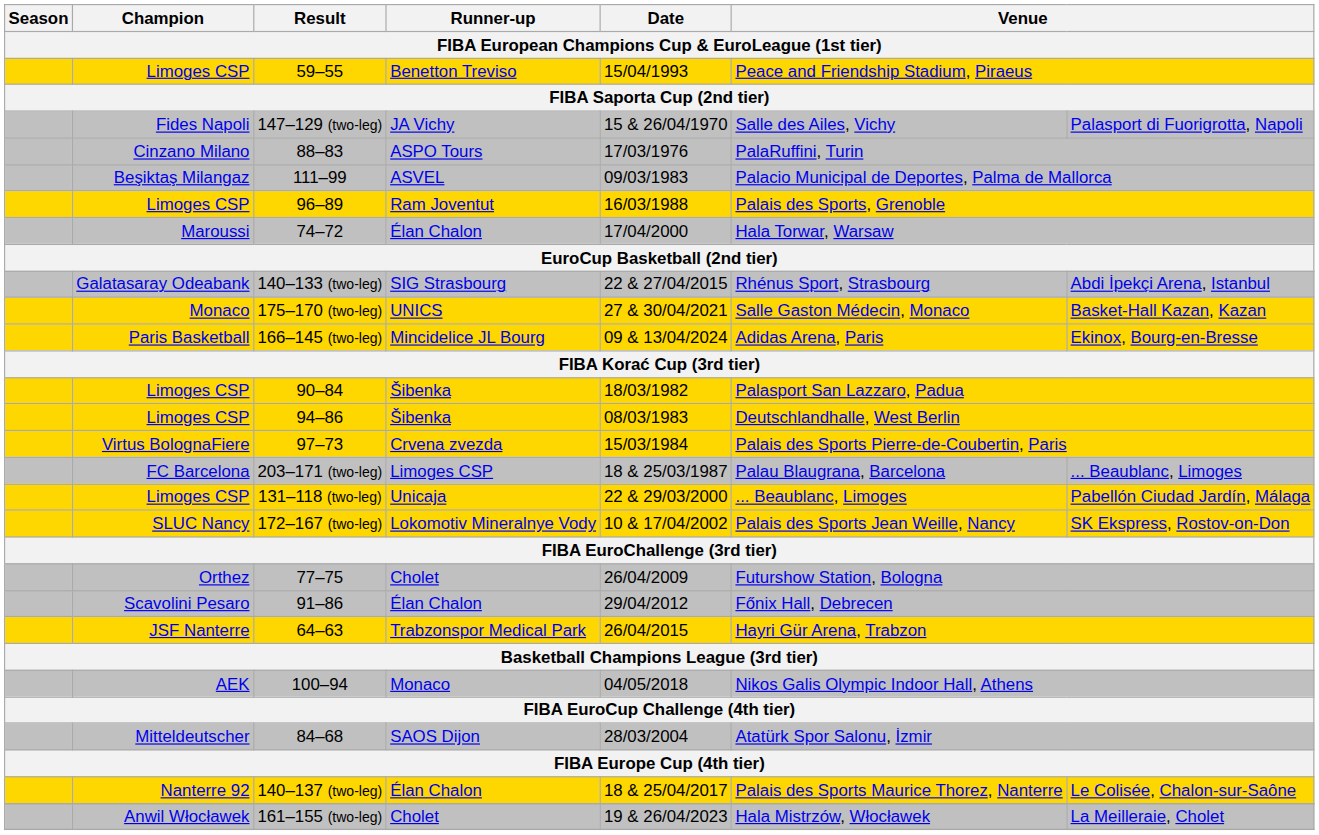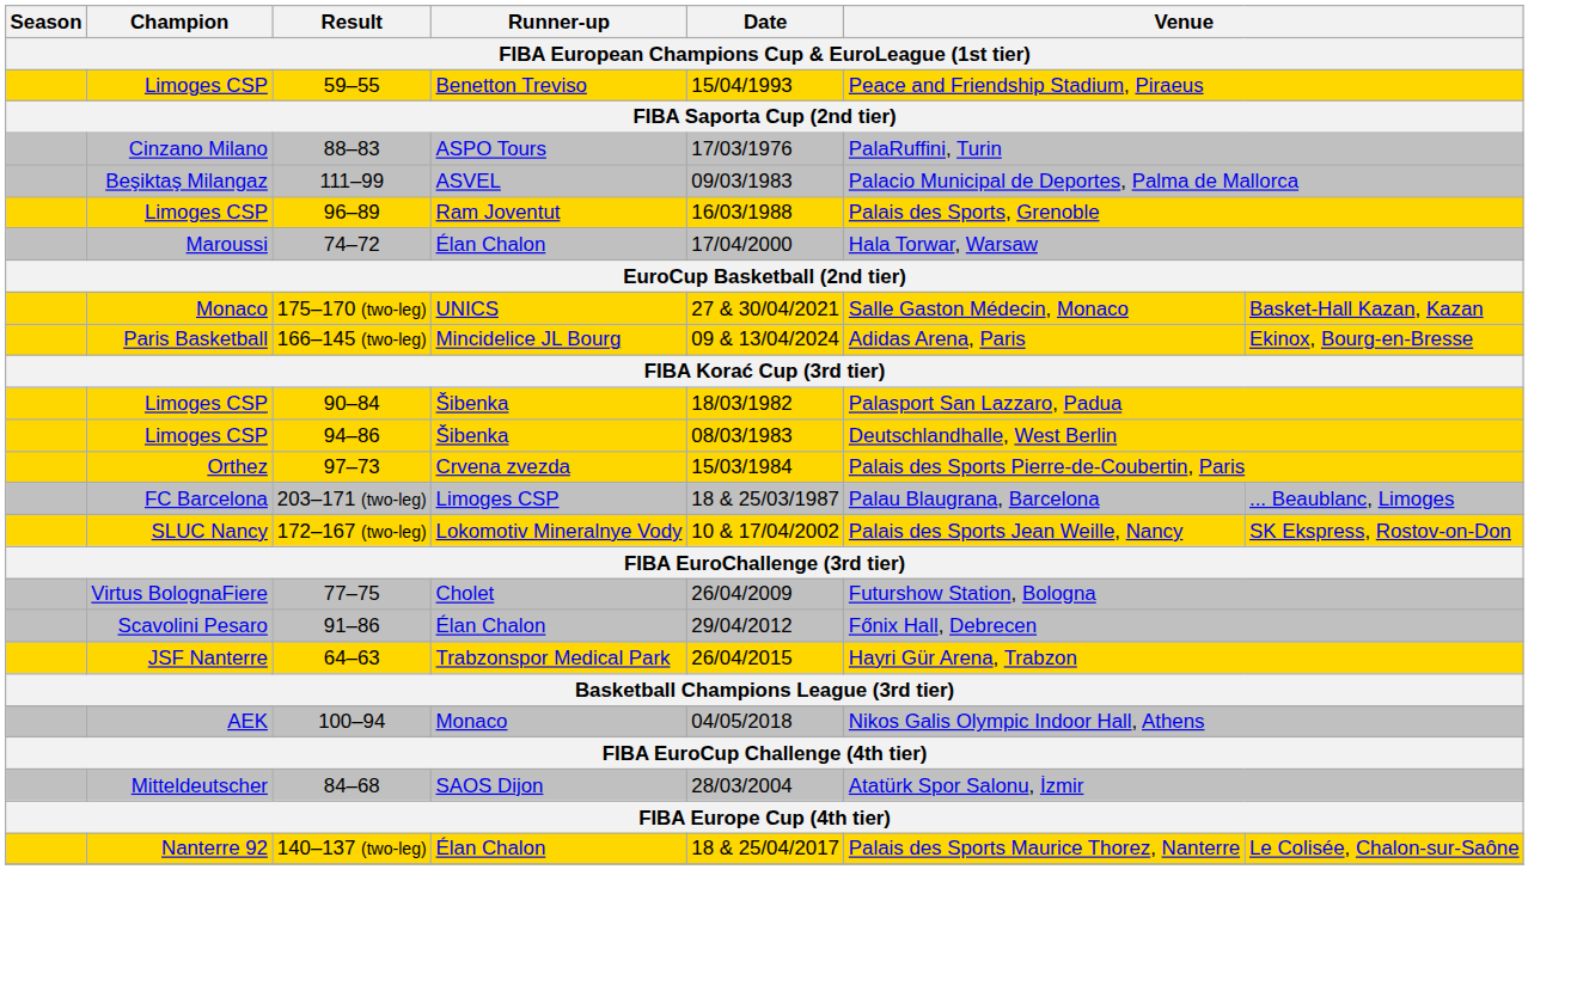- row: Fides Napoli | 147–129 (two-leg) | JA Vichy | 15 & 26/04/1970 | Salle des Ailes, Vichy | Palasport di Fuorigrotta, Napoli
- row: Galatasaray Odeabank | 140–133 (two-leg) | SIG Strasbourg | 22 & 27/04/2015 | Rhénus Sport, Strasbourg | Abdi İpekçi Arena, Istanbul
97–73 | Champion: Virtus BolognaFiere -> Orthez
- row: Limoges CSP | 131–118 (two-leg) | Unicaja | 22 & 29/03/2000 | ... Beaublanc, Limoges | Pabellón Ciudad Jardín, Málaga
77–75 | Champion: Orthez -> Virtus BolognaFiere
- row: Anwil Włocławek | 161–155 (two-leg) | Cholet | 19 & 26/04/2023 | Hala Mistrzów, Włocławek | La Meilleraie, Cholet
